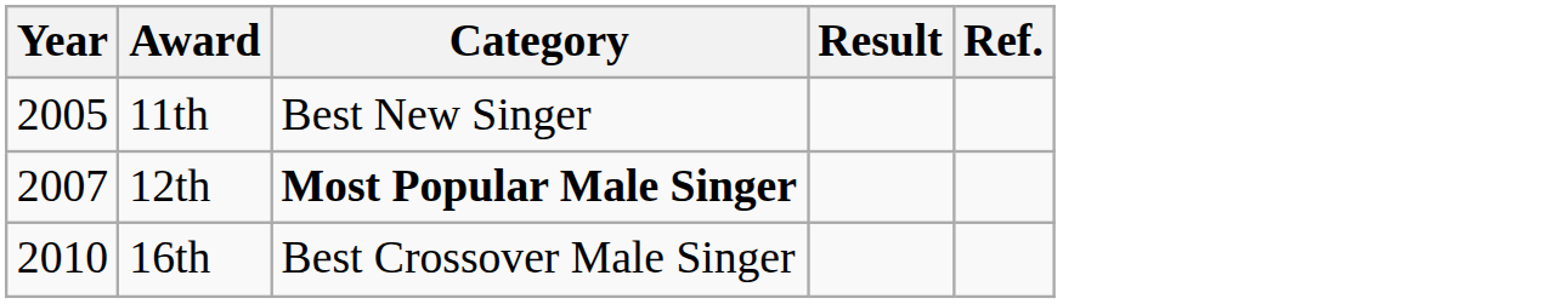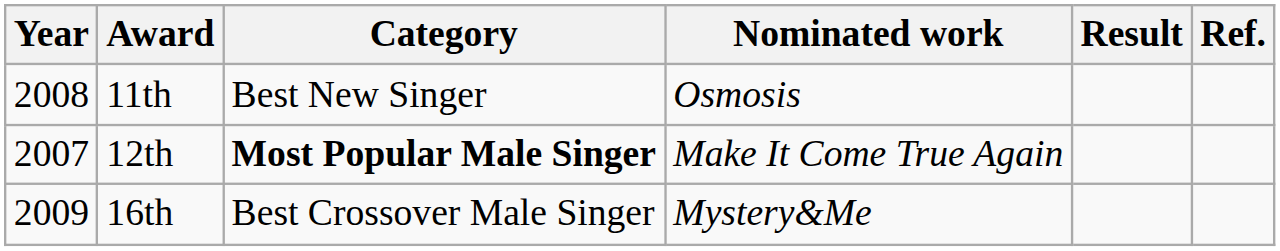+ column: Nominated work | Osmosis | Make It Come True Again | Mystery&Me
11th | Year: 2005 -> 2008
16th | Year: 2010 -> 2009
